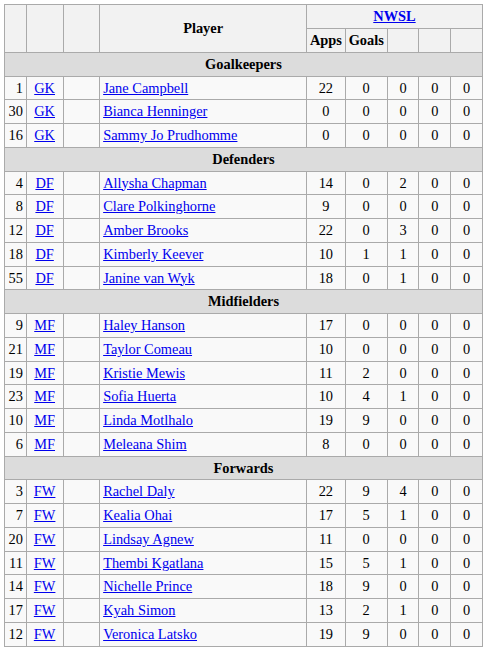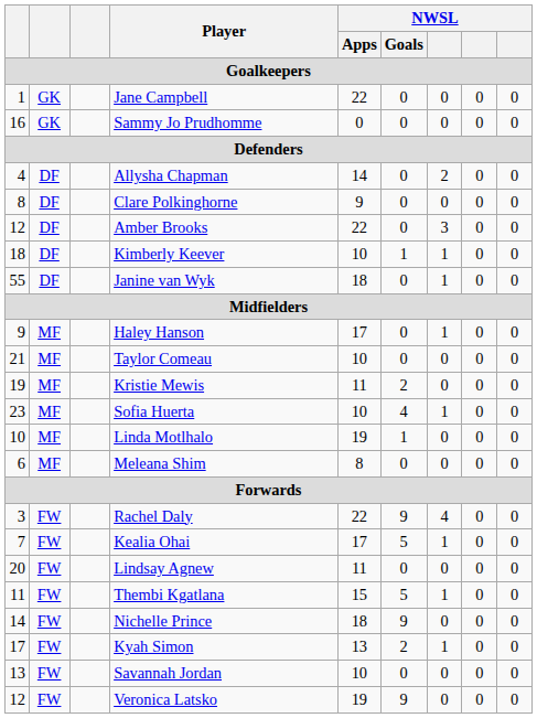- row: 30 | GK | Bianca Henninger | 0 | 0 | 0 | 0 | 0
Haley Hanson | column 7: 0 -> 1
Linda Motlhalo | NWSL / Goals: 9 -> 1
+ row: 13 | FW | Savannah Jordan | 10 | 0 | 0 | 0 | 0
